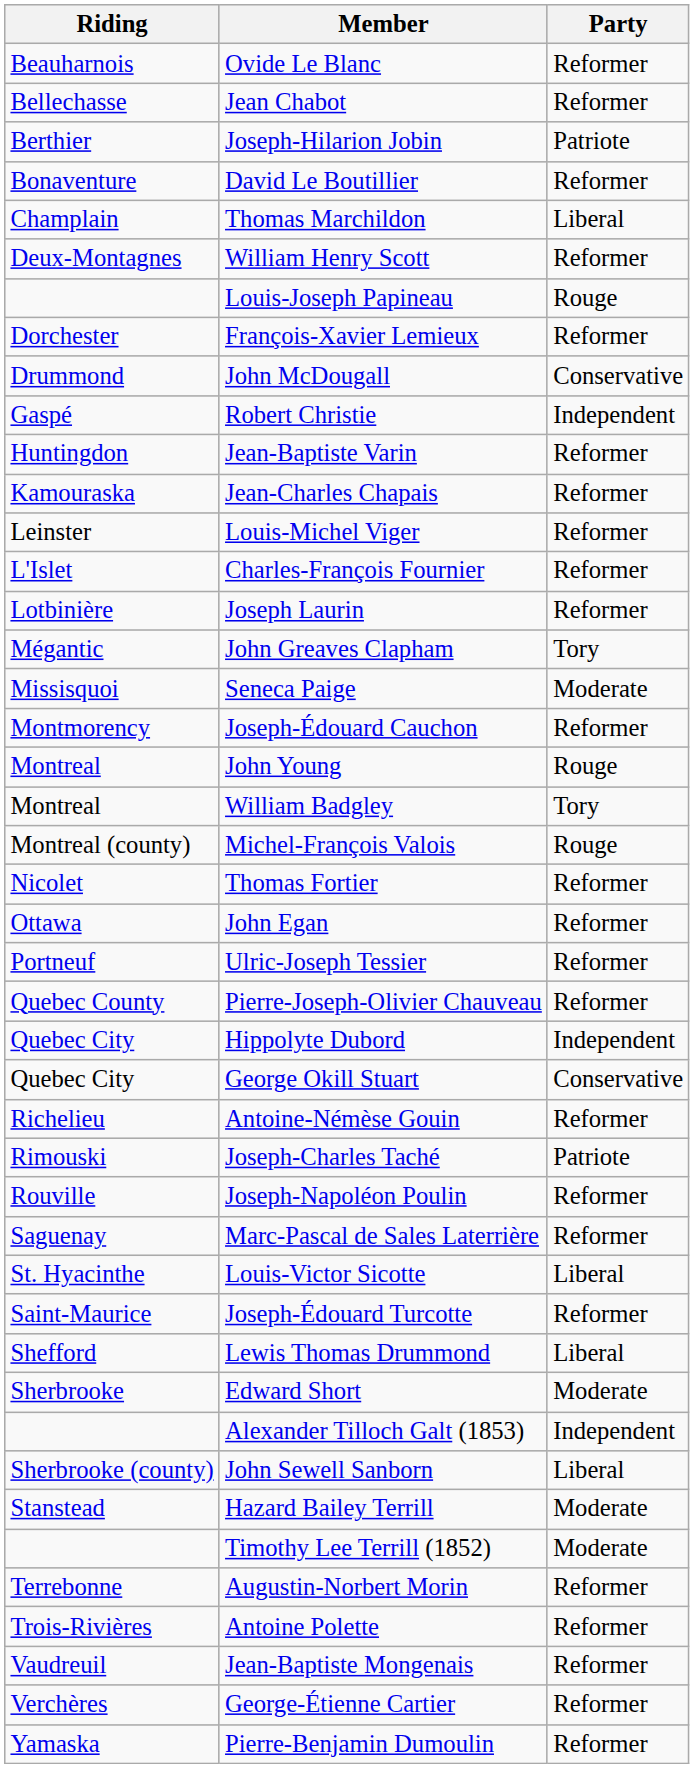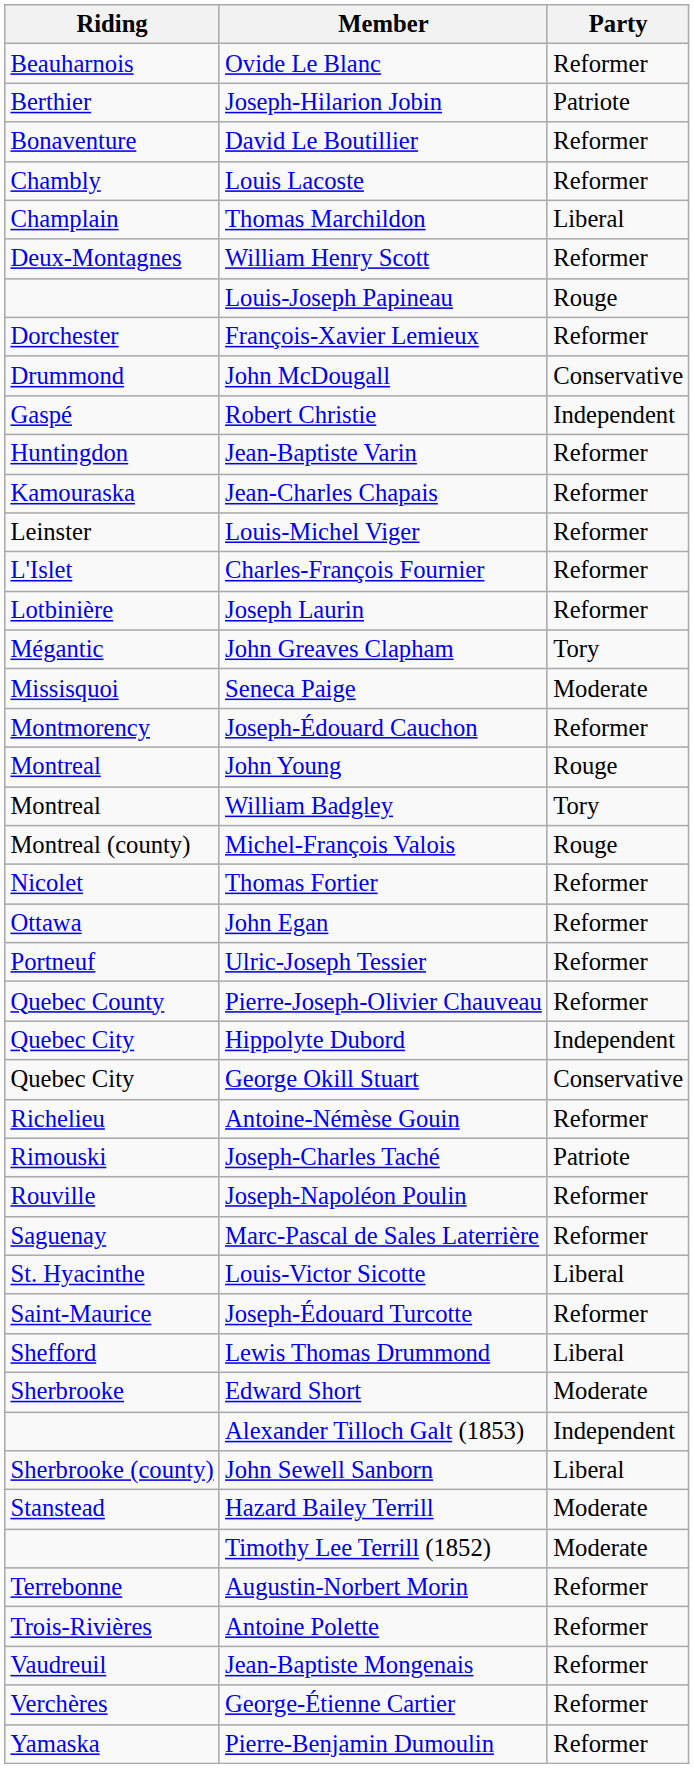- row: Bellechasse | Jean Chabot | Reformer
+ row: Chambly | Louis Lacoste | Reformer
